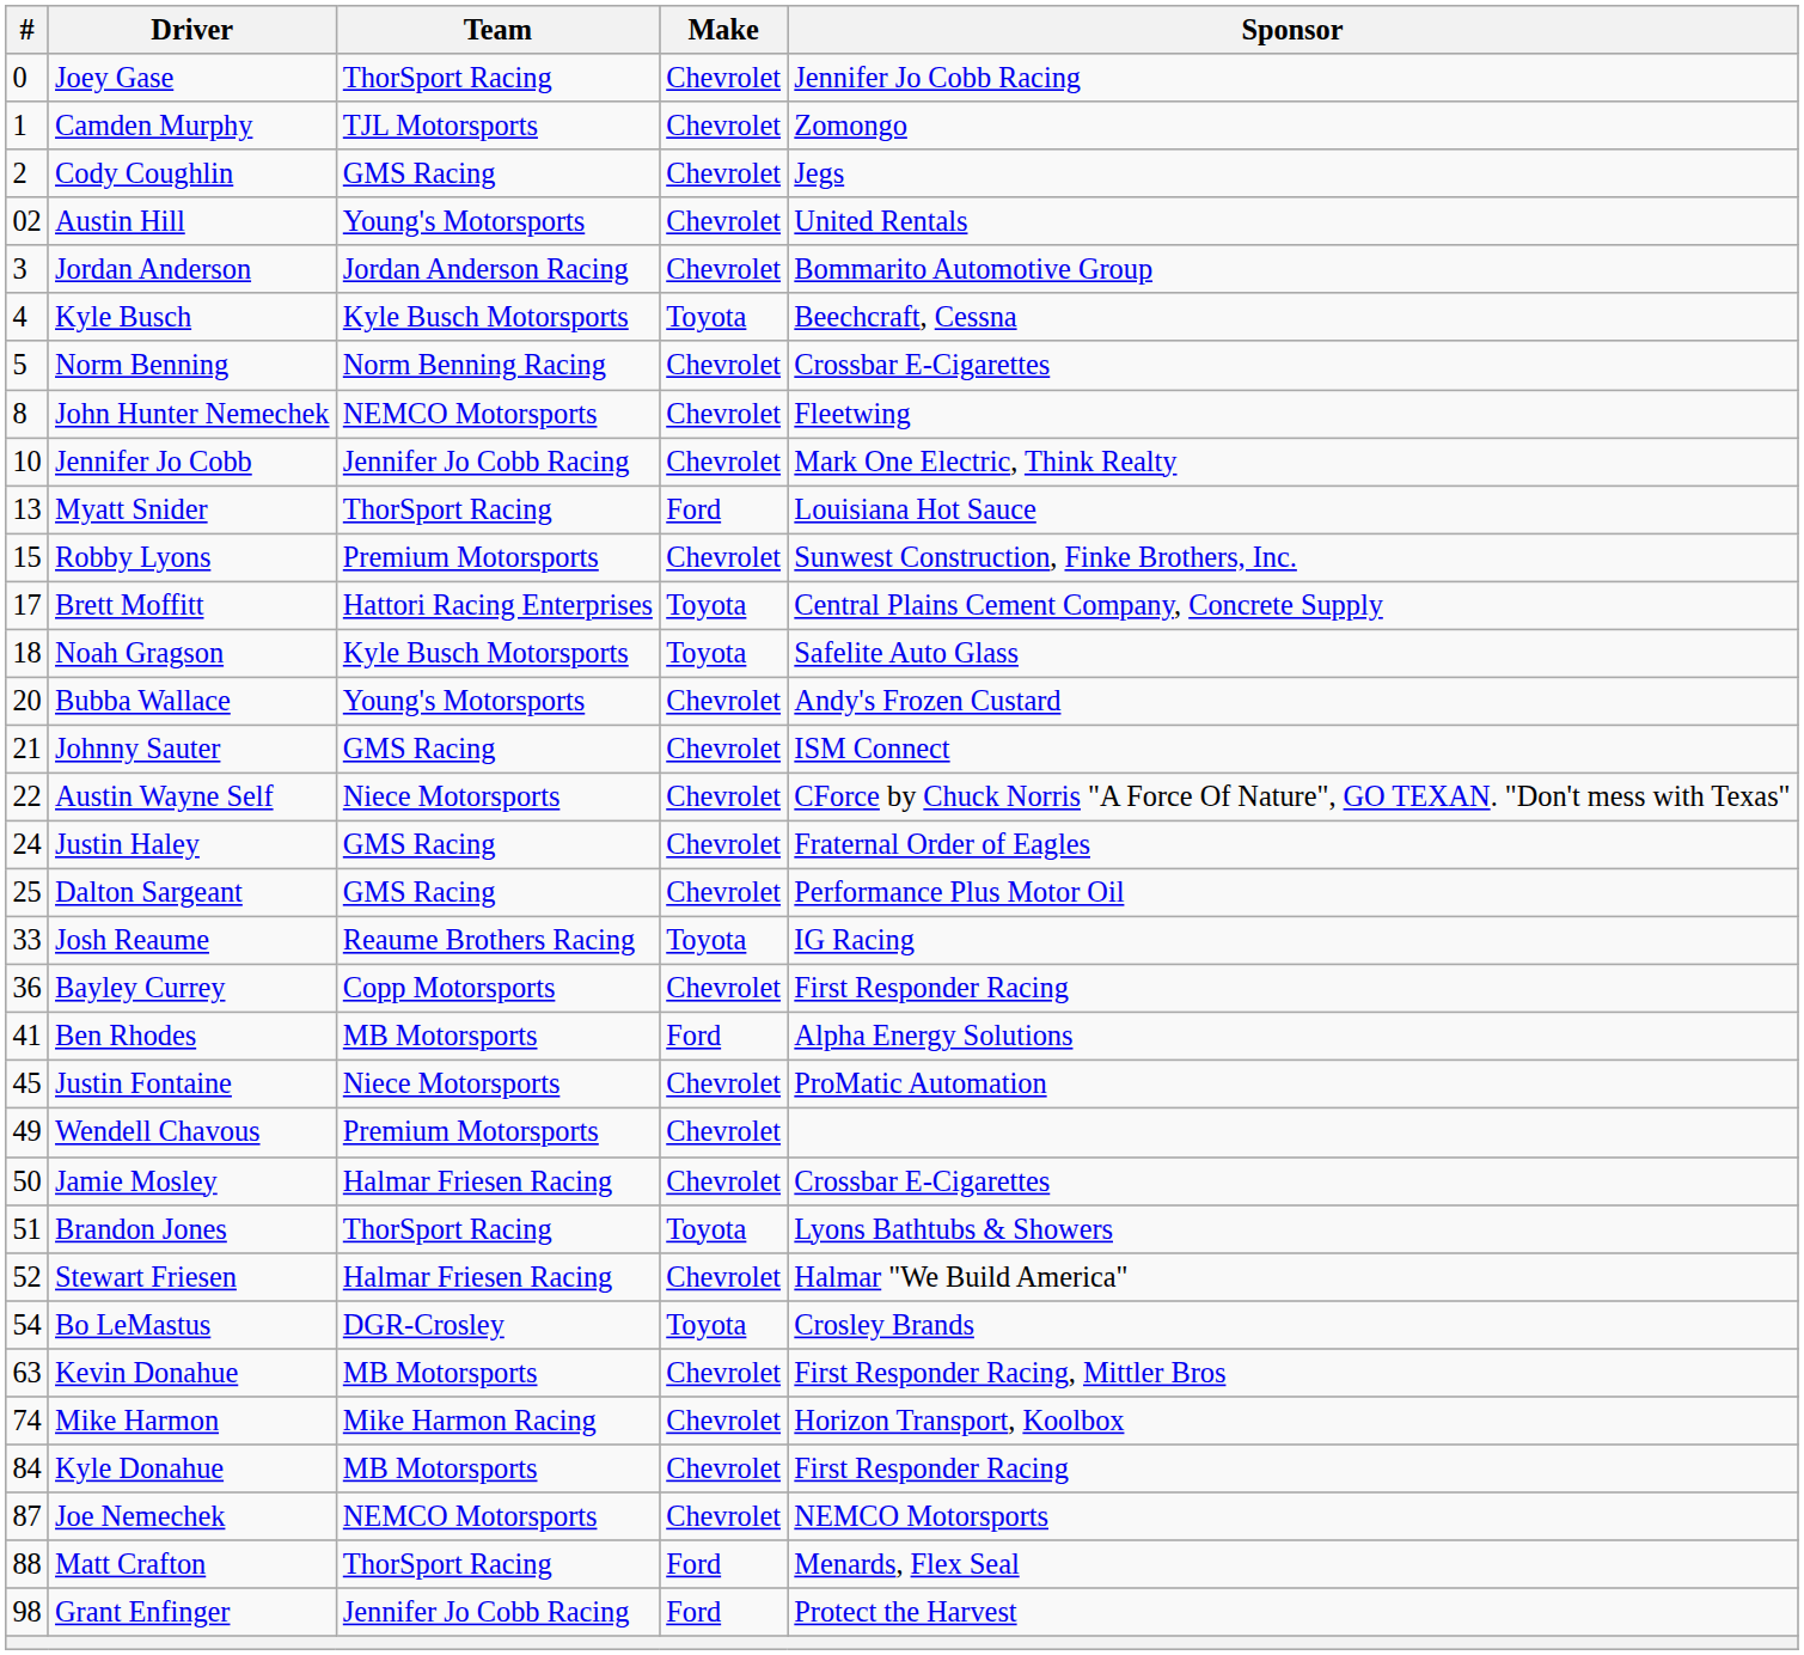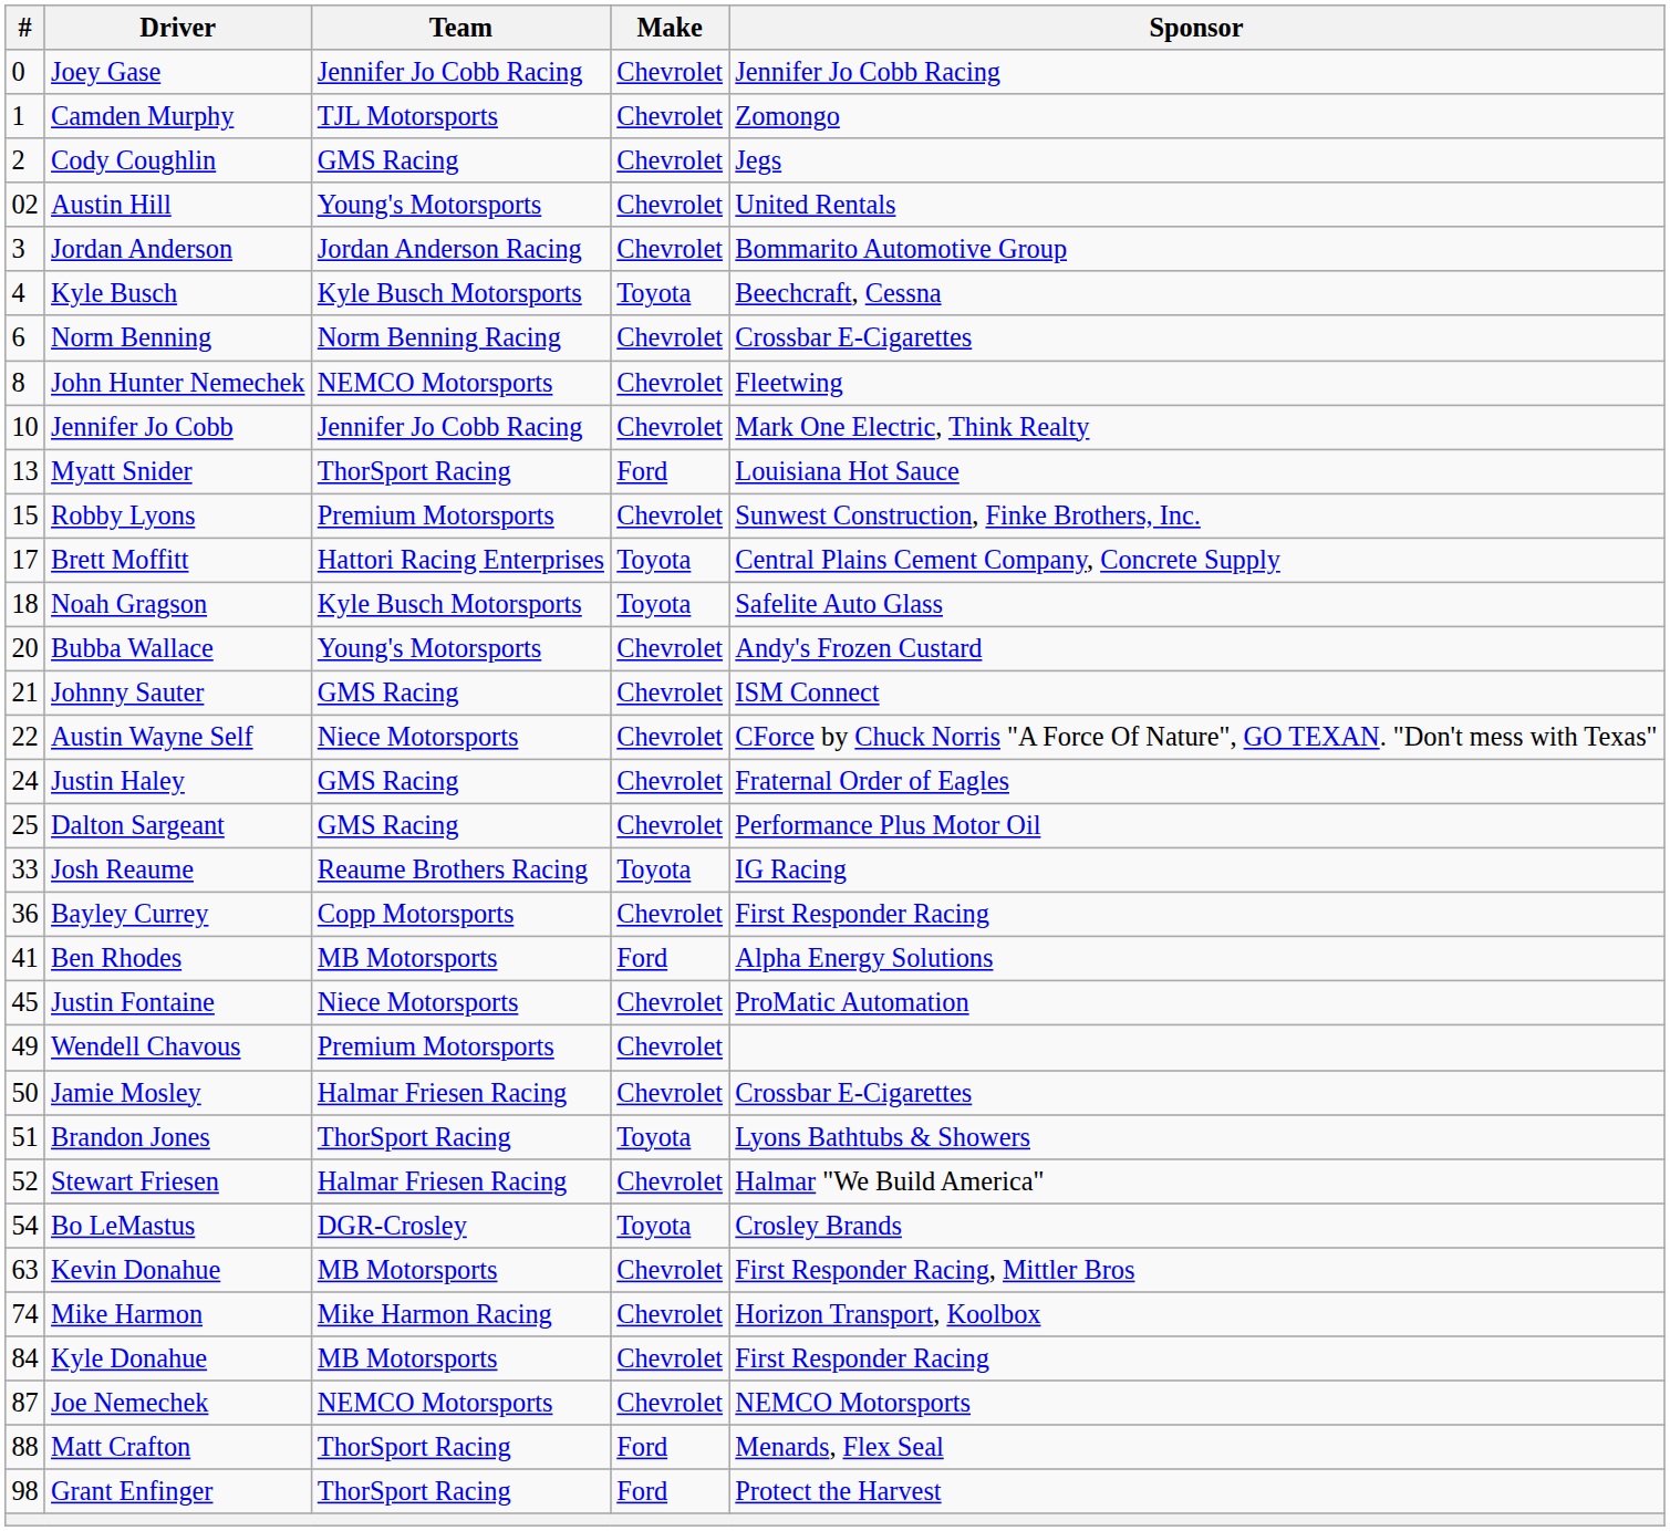Joey Gase | Team: ThorSport Racing -> Jennifer Jo Cobb Racing
Norm Benning | #: 5 -> 6
Grant Enfinger | Team: Jennifer Jo Cobb Racing -> ThorSport Racing
